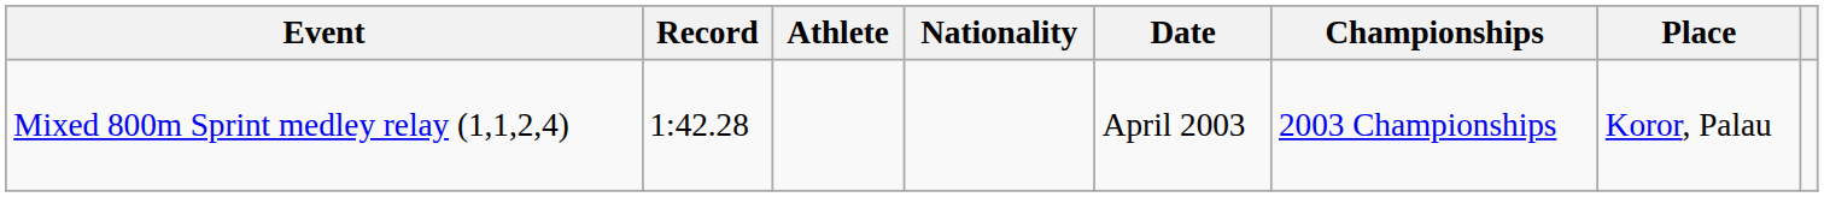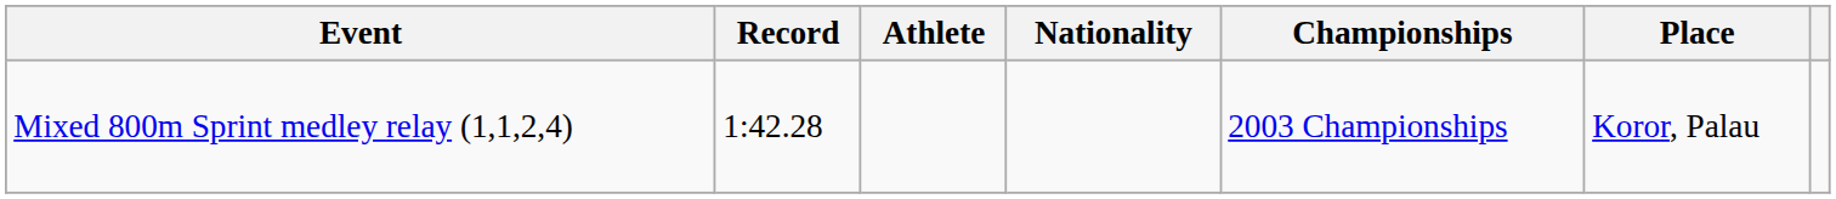- column: Date | April 2003
